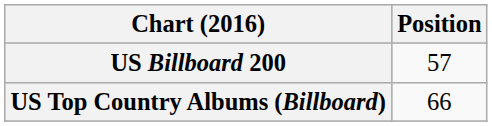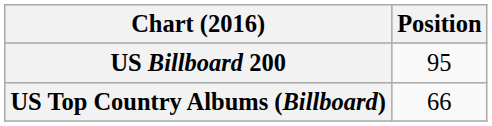US Billboard 200 | Position: 57 -> 95
